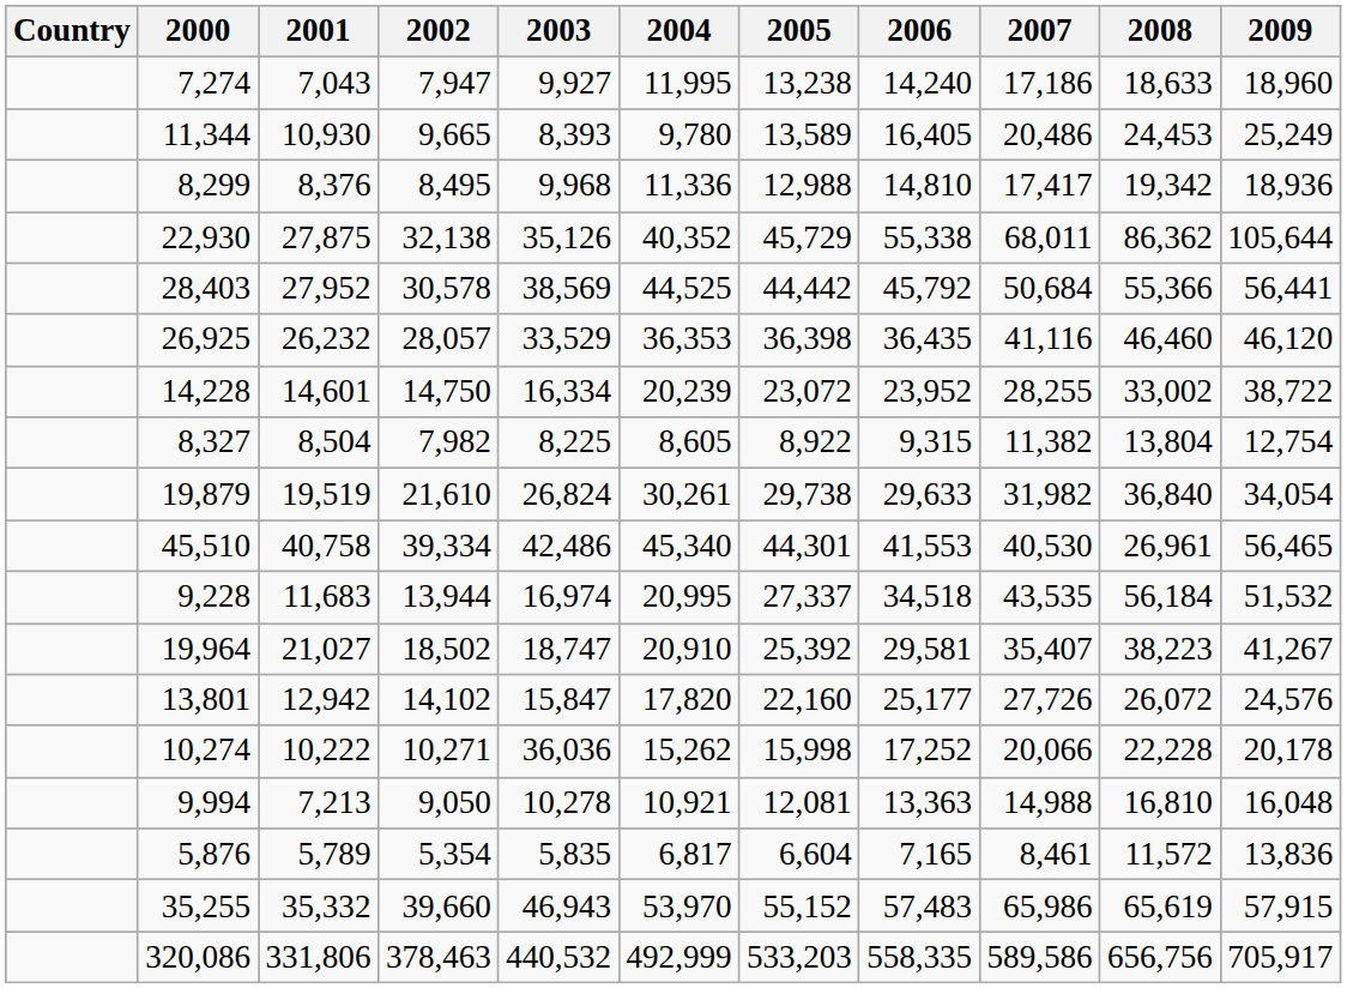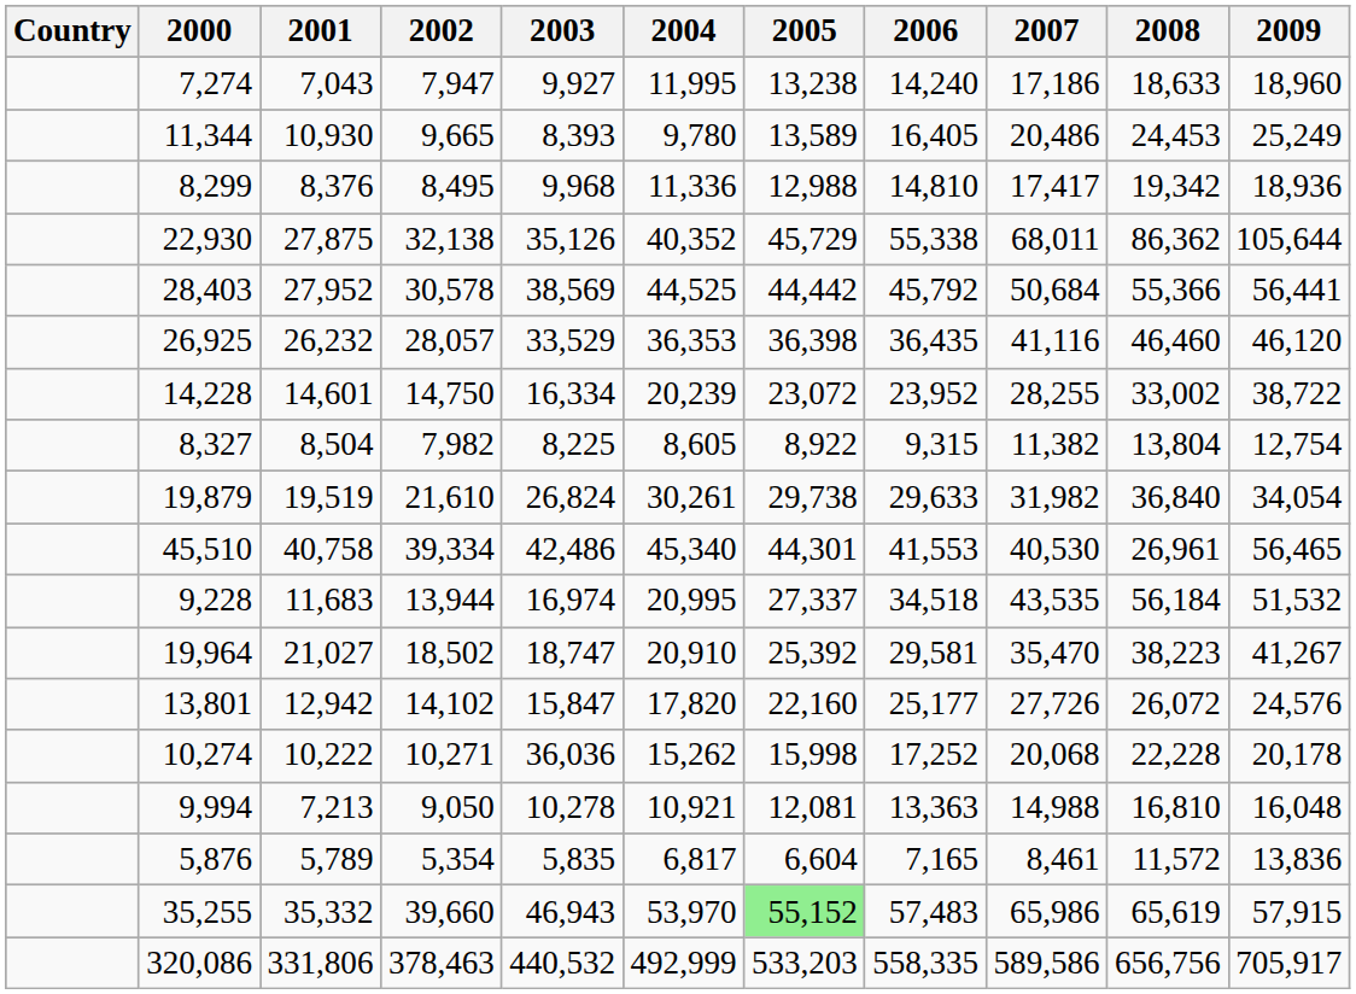19,964 | 2007: 35,407 -> 35,470
10,274 | 2007: 20,066 -> 20,068
35,255 | 2005: no background -> lightgreen background
